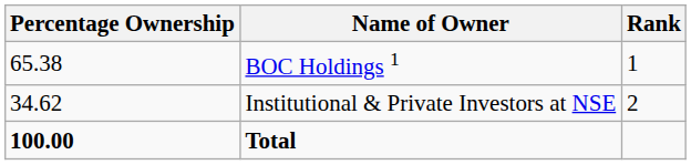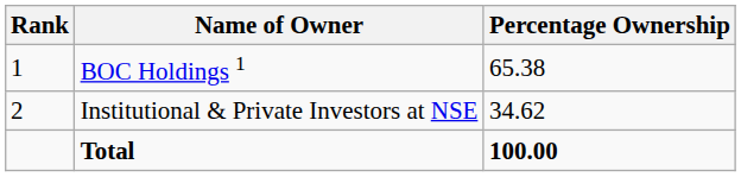columns swapped: Rank <-> Percentage Ownership
